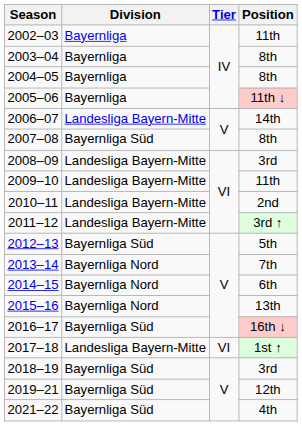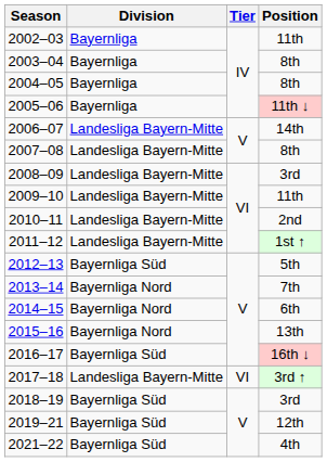2007–08 | Division: Bayernliga Süd -> Landesliga Bayern-Mitte
2011–12 | Position: 3rd ↑ -> 1st ↑
2017–18 | Position: 1st ↑ -> 3rd ↑
